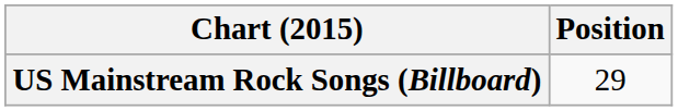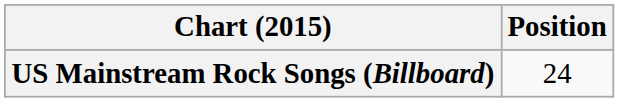US Mainstream Rock Songs (Billboard) | Position: 29 -> 24
